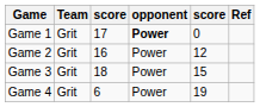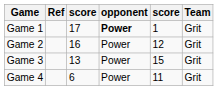columns swapped: Team <-> Ref
Game 1 | column 5: 0 -> 1
Game 3 | column 3: 18 -> 13
Game 4 | column 5: 19 -> 11
